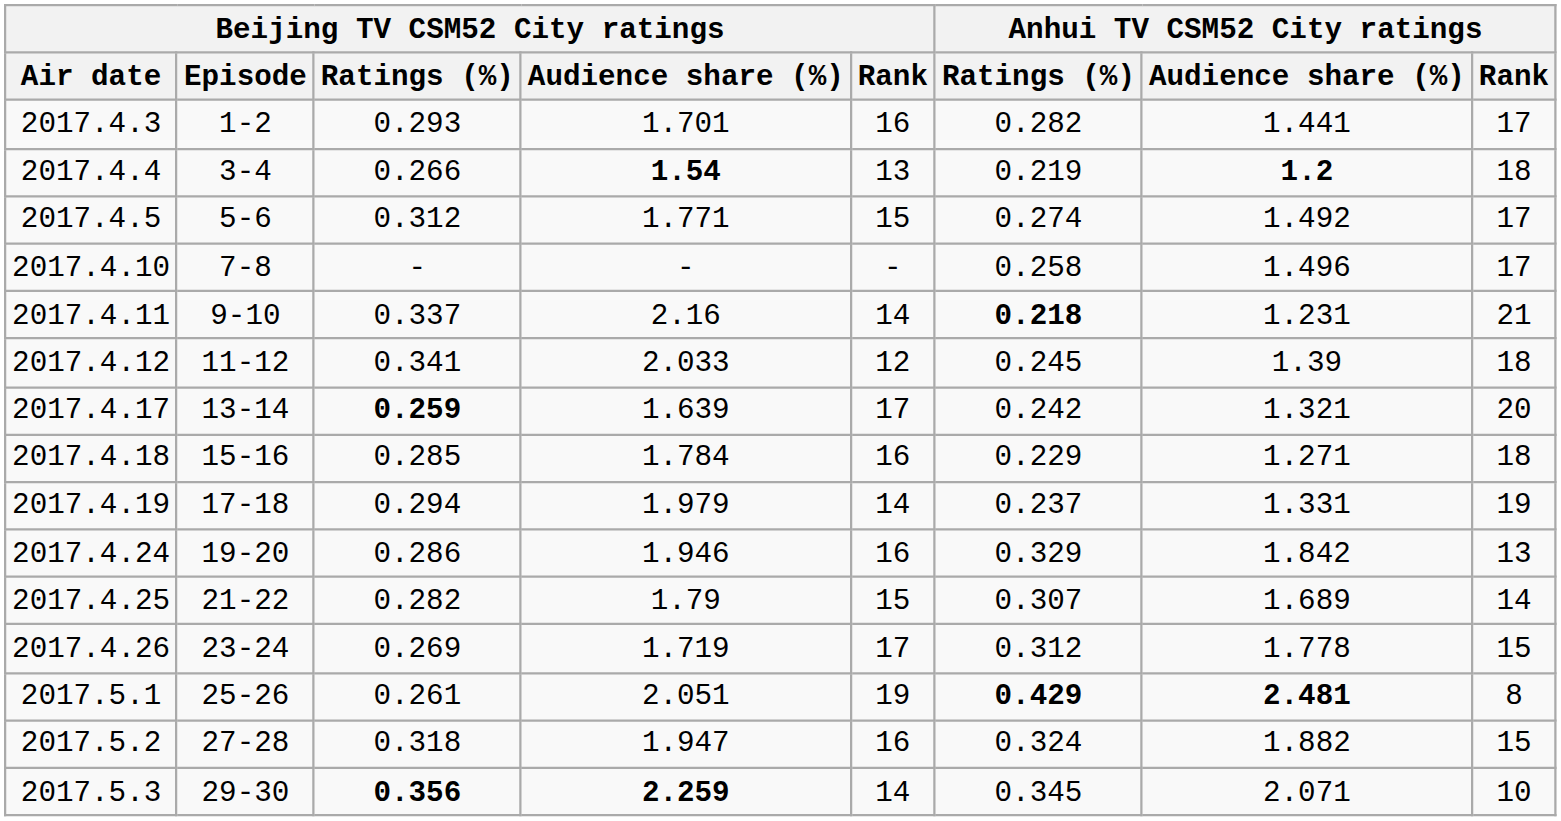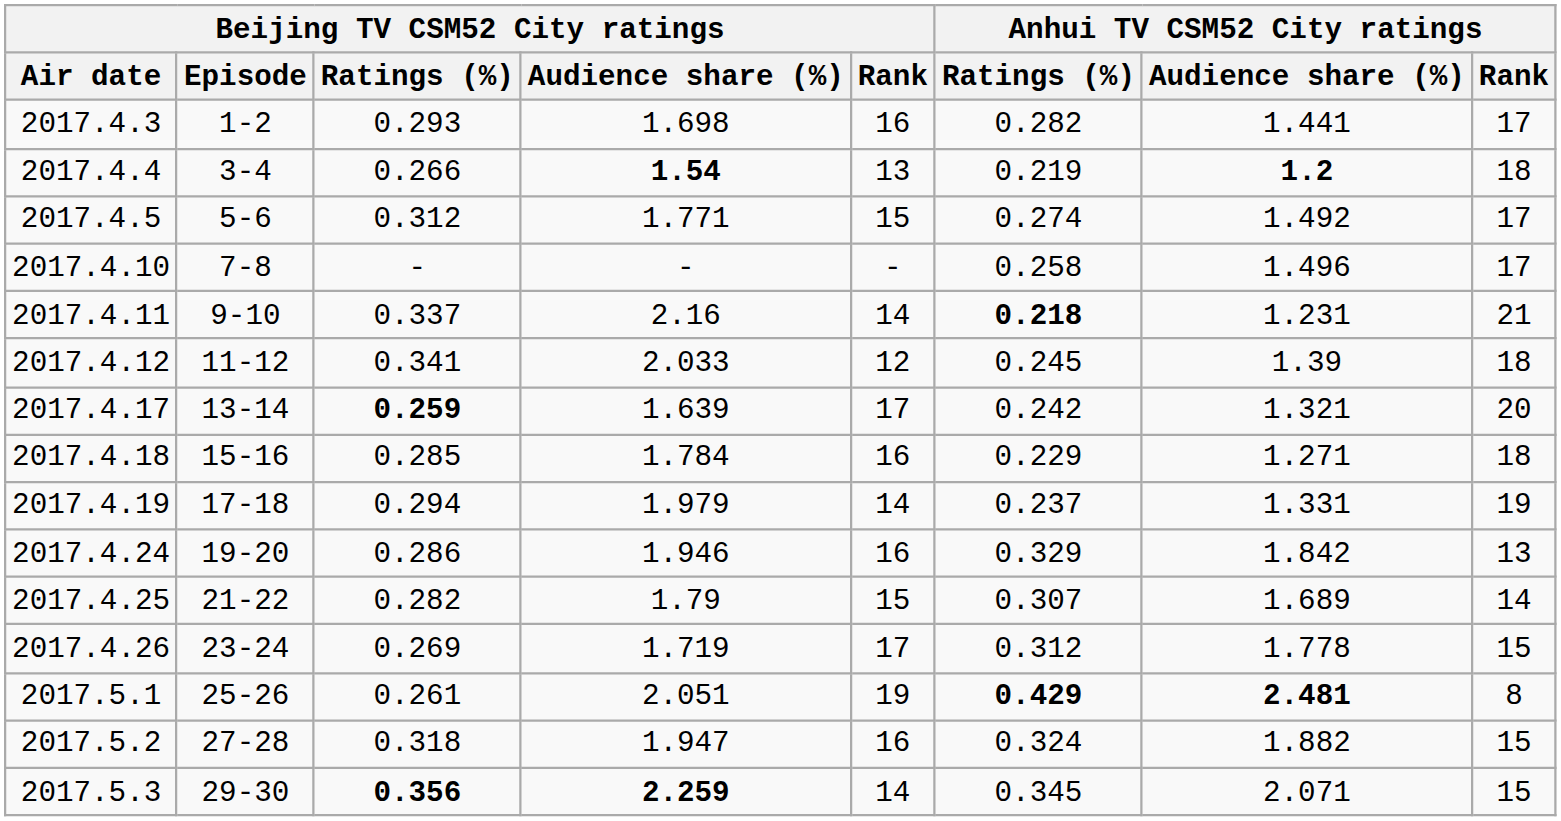2017.4.3 | Beijing TV CSM52 City ratings / Audience share (%): 1.701 -> 1.698
2017.5.3 | Anhui TV CSM52 City ratings / Rank: 10 -> 15
